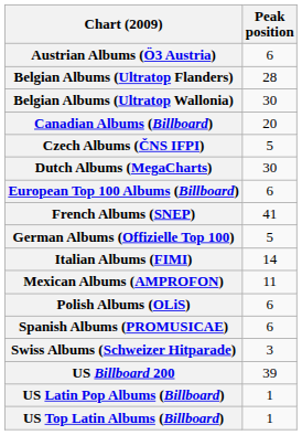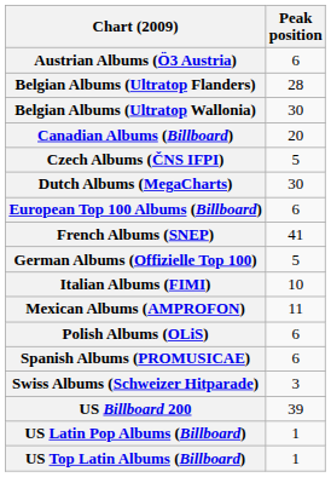Italian Albums (FIMI) | Peak position: 14 -> 10
